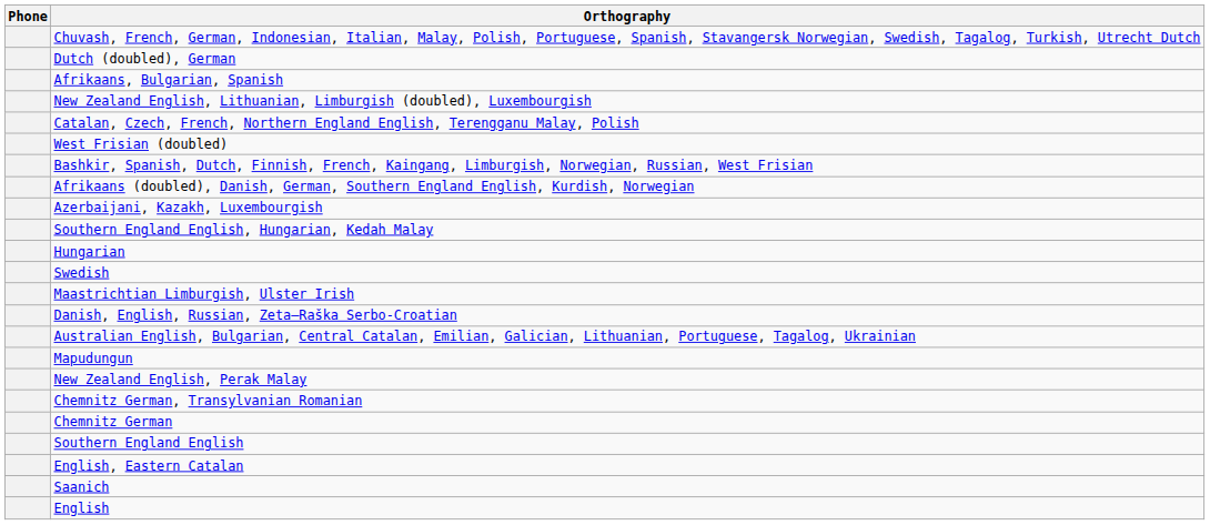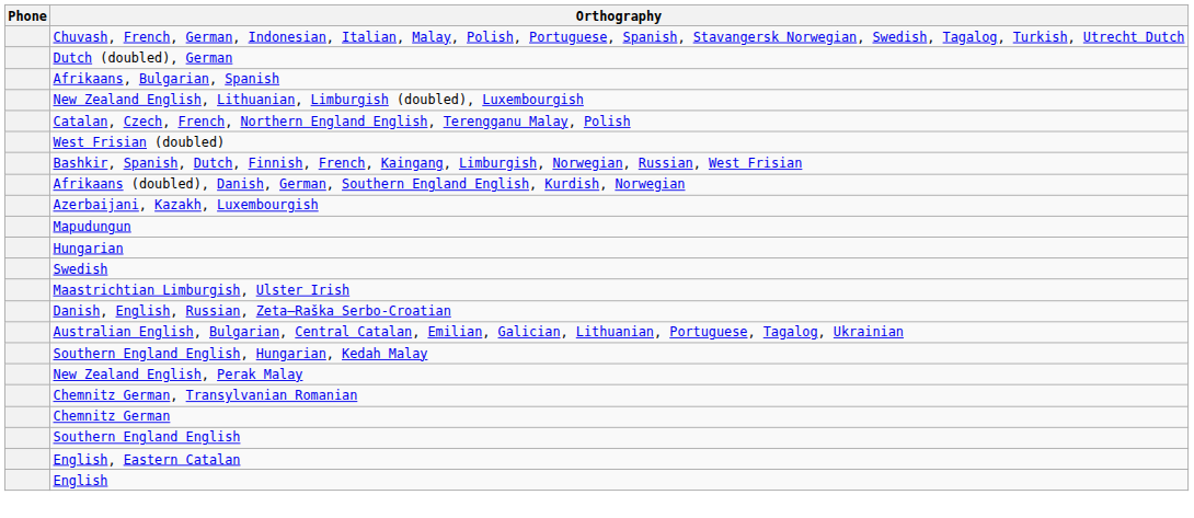rows swapped: Southern England English, Hungarian, Kedah Malay <-> Mapudungun
- row: Saanich
